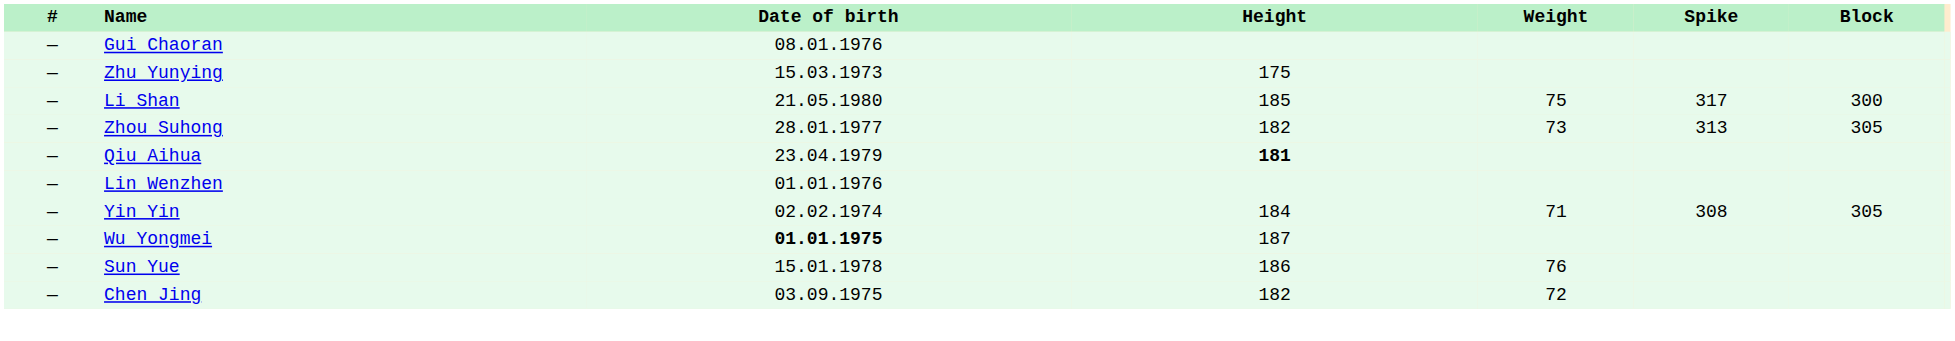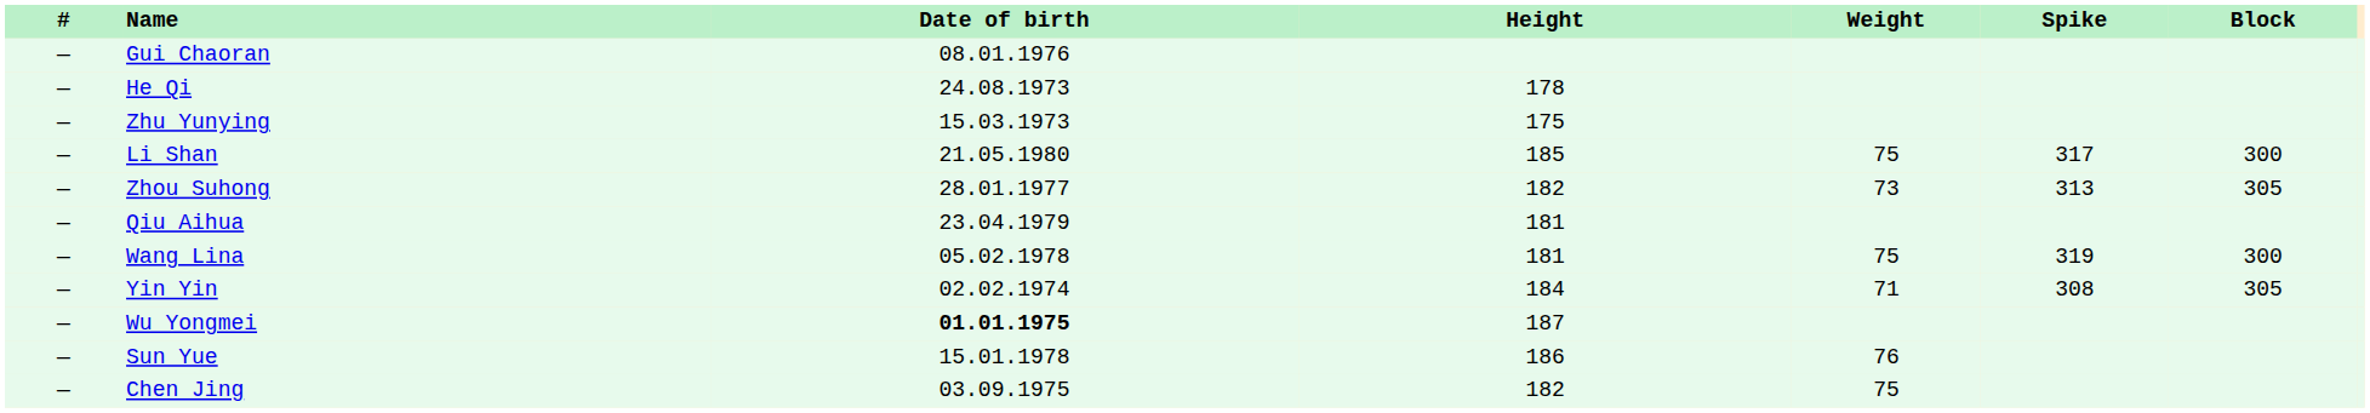+ row: — | He Qi | 24.08.1973 | 178
Qiu Aihua | Height: bold -> normal
+ row: — | Wang Lina | 05.02.1978 | 181 | 75 | 319 | 300
- row: — | Lin Wenzhen | 01.01.1976
Chen Jing | Weight: 72 -> 75
